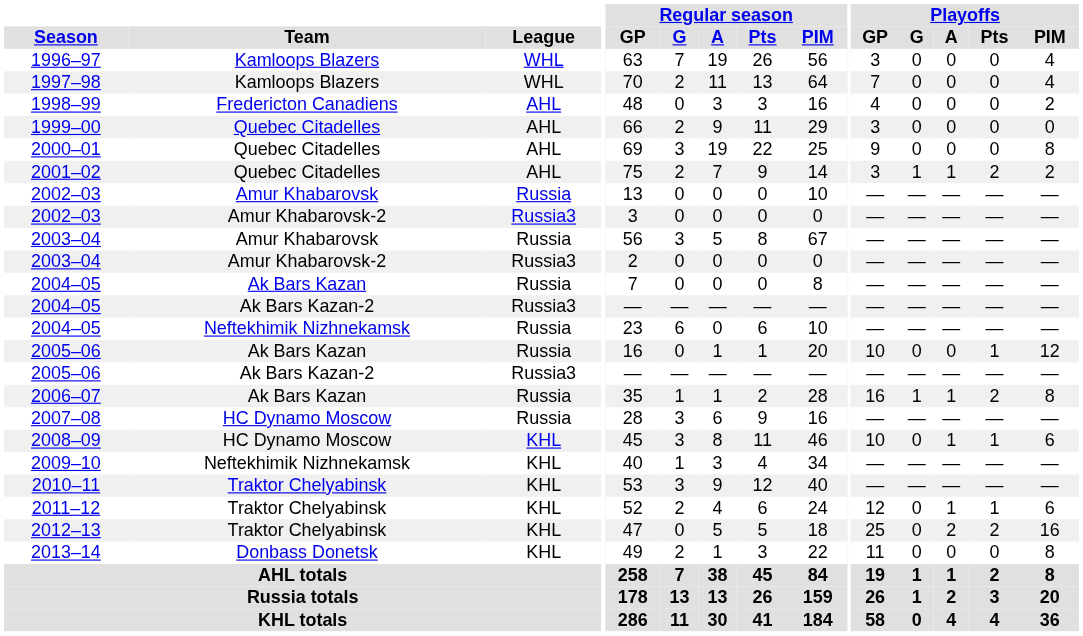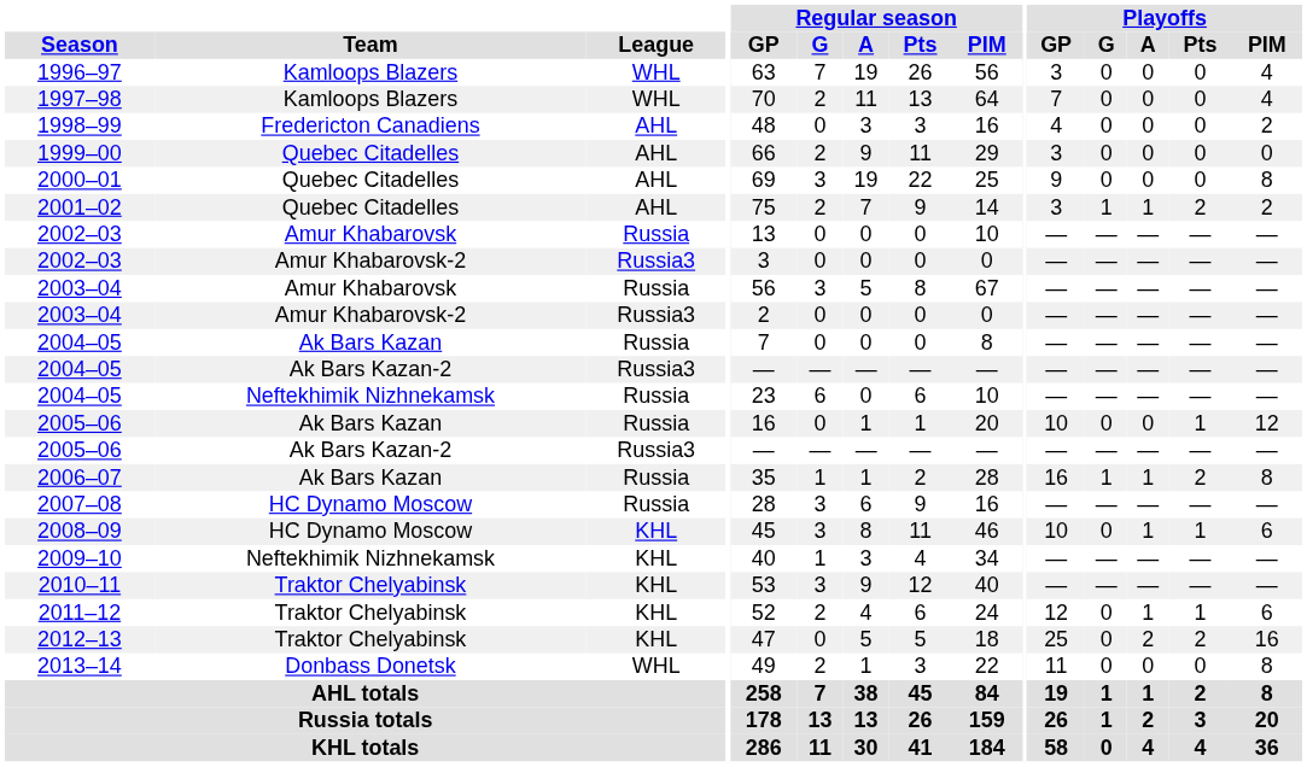2013–14 | League: KHL -> WHL
